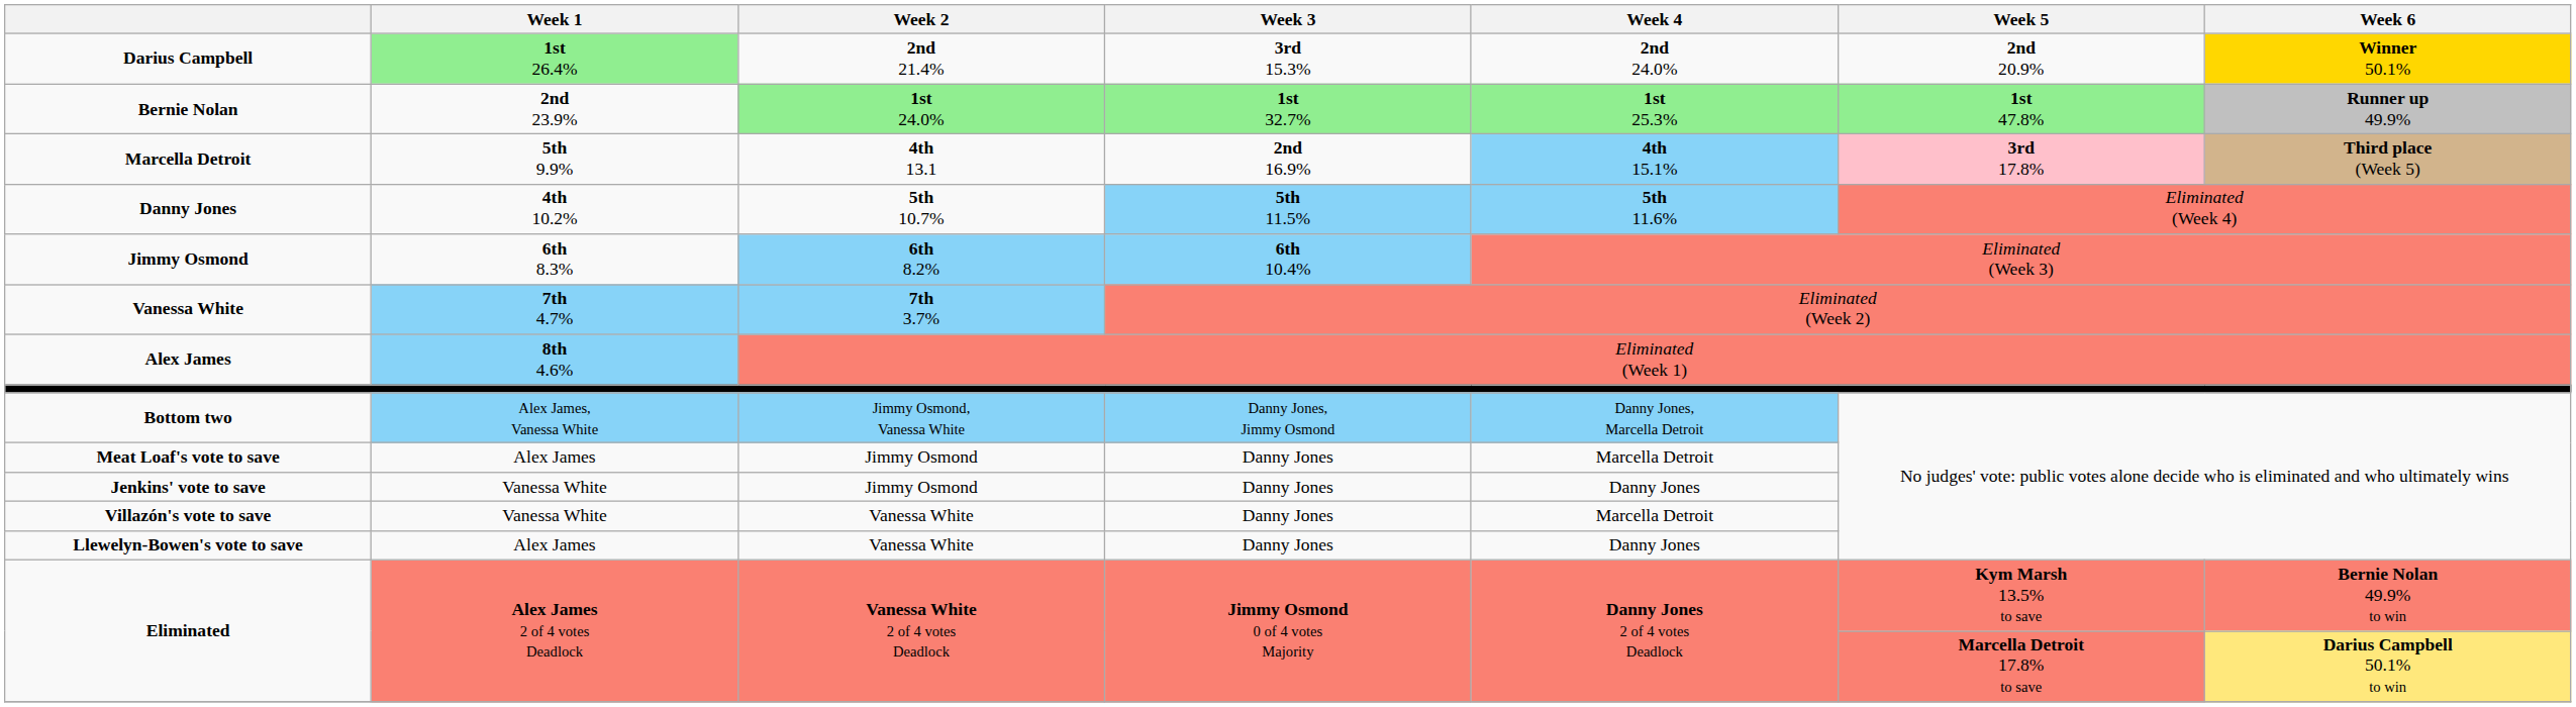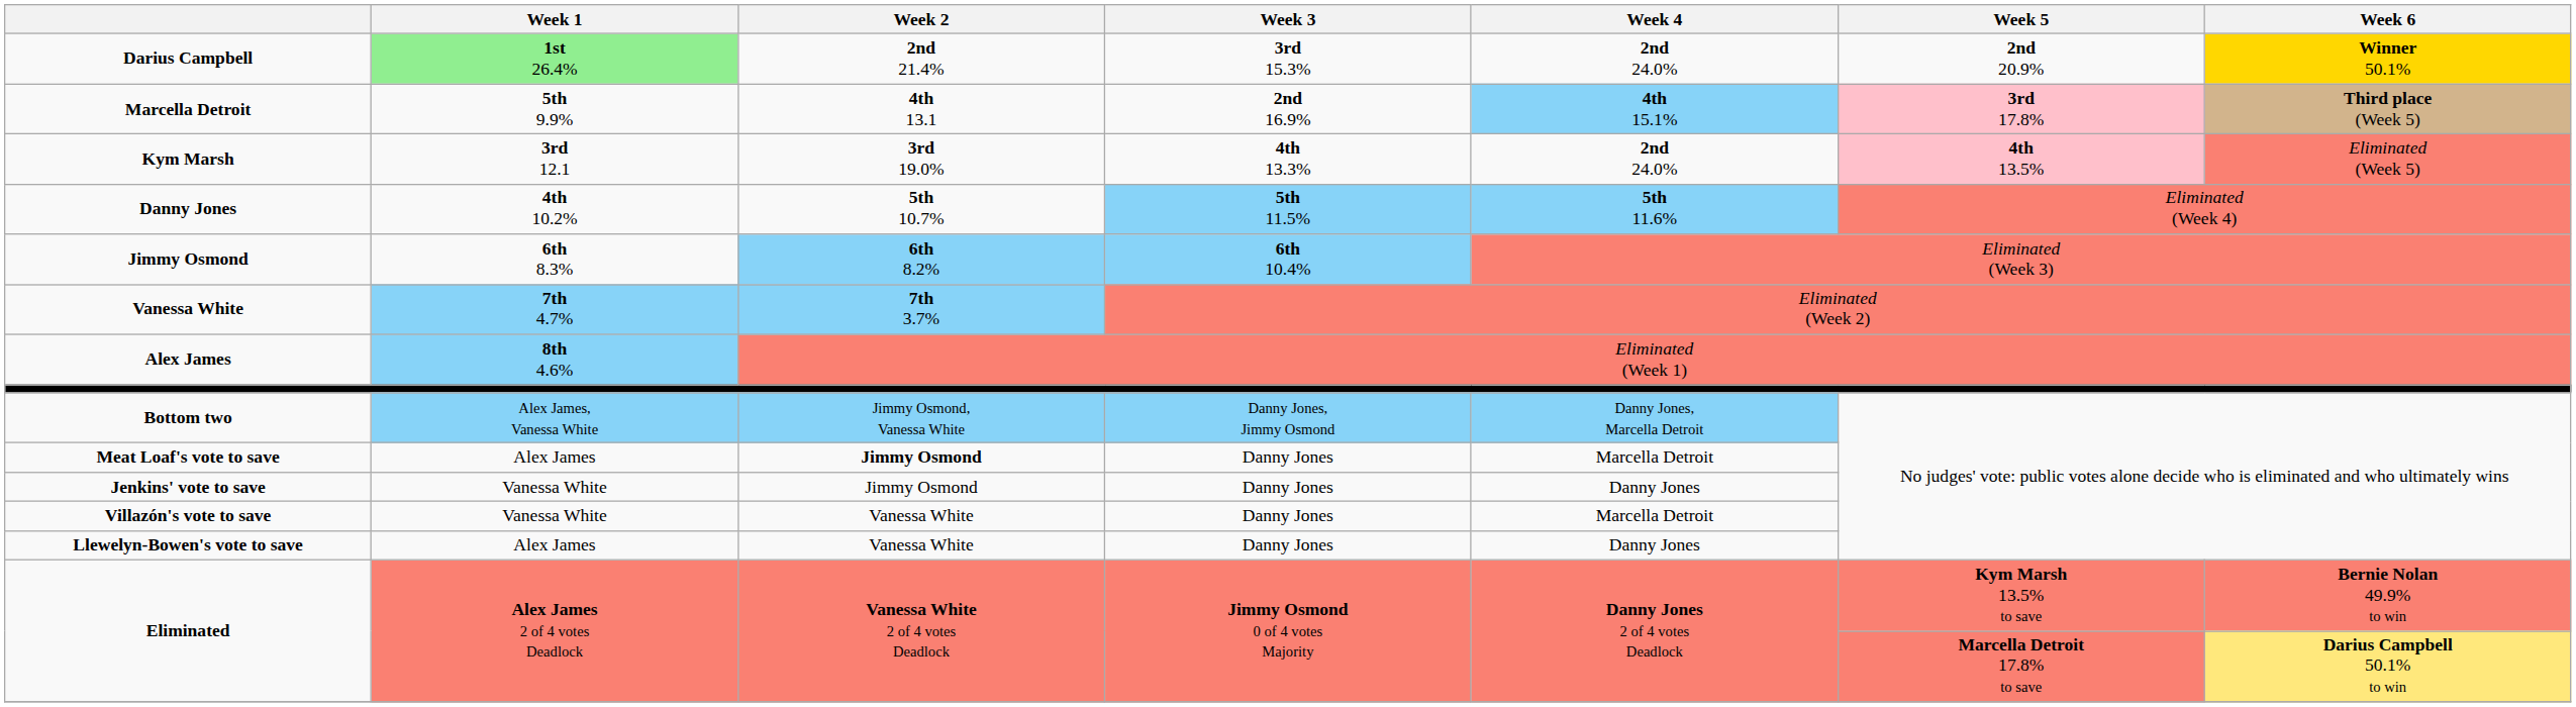- row: Bernie Nolan | 2nd 23.9% | 1st 24.0% | 1st 32.7% | 1st 25.3% | 1st 47.8% | Runner up 49.9%
+ row: Kym Marsh | 3rd 12.1 | 3rd 19.0% | 4th 13.3% | 2nd 24.0% | 4th 13.5% | Eliminated (Week 5)
Meat Loaf's vote to save | Week 2: normal -> bold
